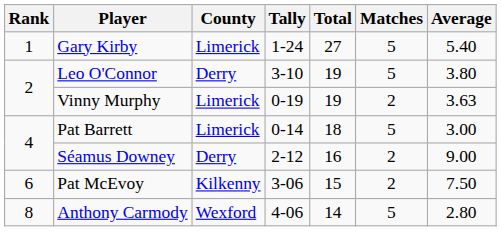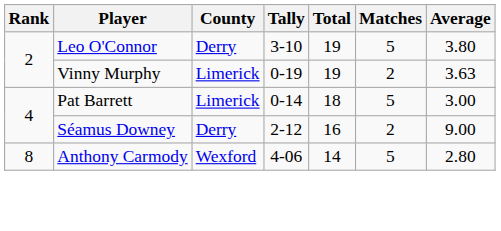- row: 1 | Gary Kirby | Limerick | 1-24 | 27 | 5 | 5.40
- row: 6 | Pat McEvoy | Kilkenny | 3-06 | 15 | 2 | 7.50
